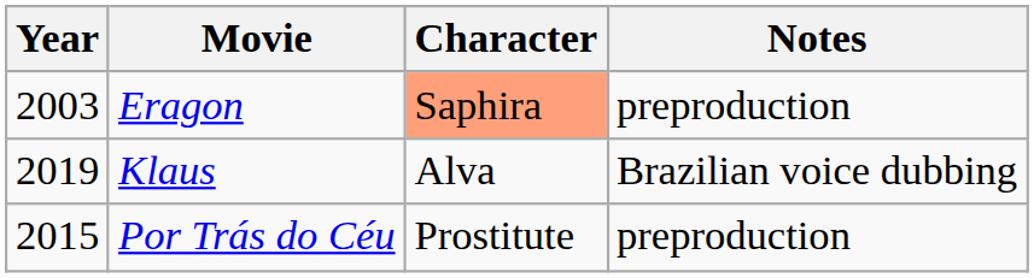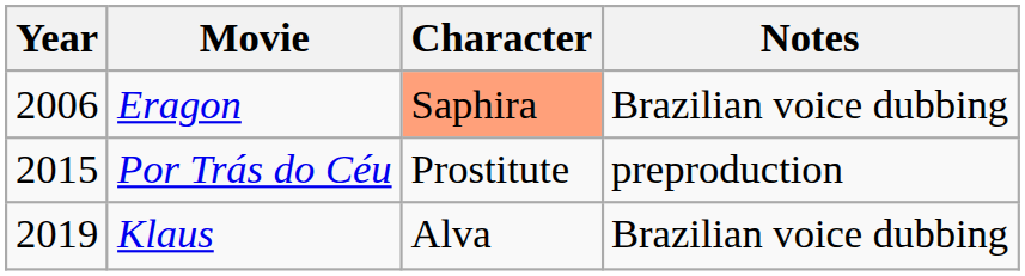Eragon | Year: 2003 -> 2006
Eragon | Notes: preproduction -> Brazilian voice dubbing
rows swapped: Por Trás do Céu <-> Klaus
